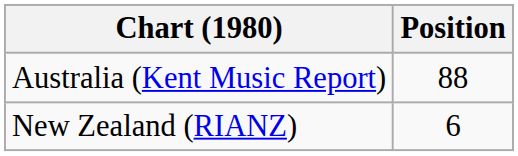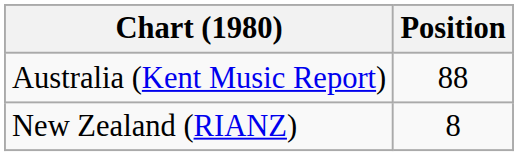New Zealand (RIANZ) | Position: 6 -> 8
